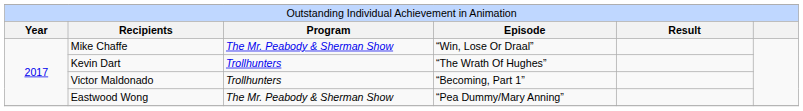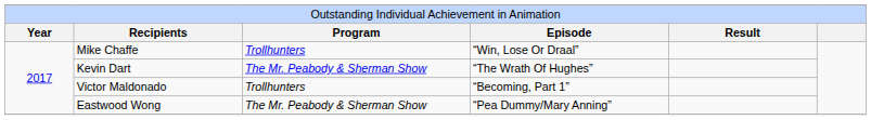Mike Chaffe | column 3: The Mr. Peabody & Sherman Show -> Trollhunters
Kevin Dart | column 3: Trollhunters -> The Mr. Peabody & Sherman Show
